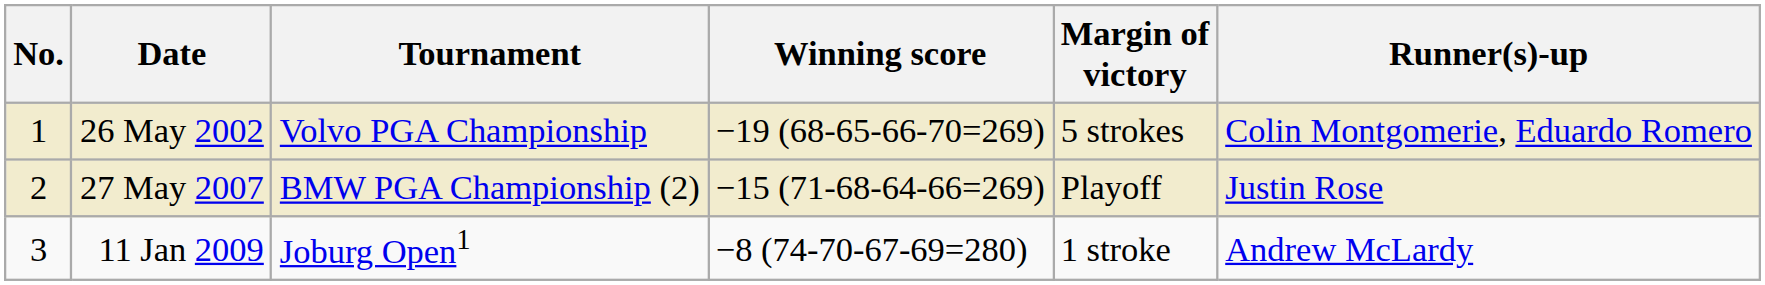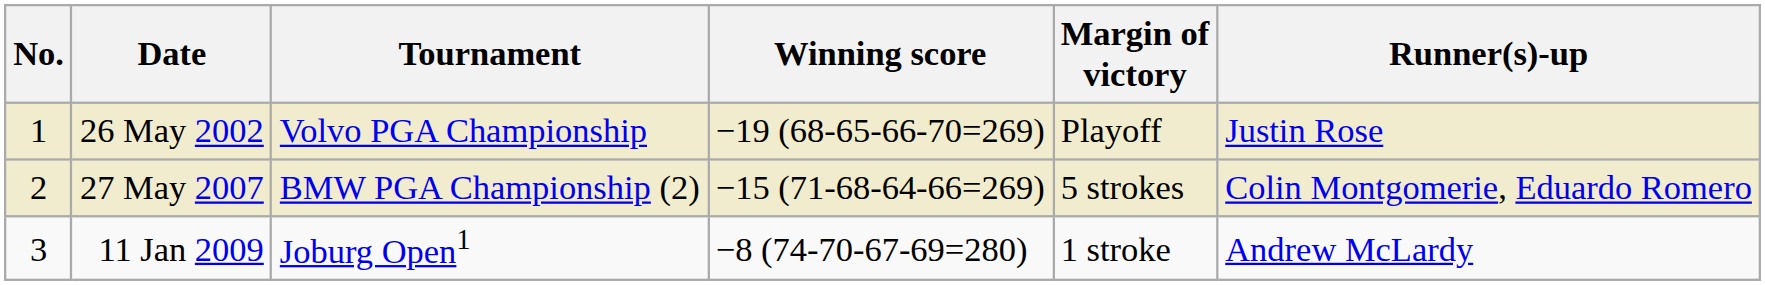26 May 2002 | Margin of victory: 5 strokes -> Playoff
26 May 2002 | Runner(s)-up: Colin Montgomerie, Eduardo Romero -> Justin Rose
27 May 2007 | Margin of victory: Playoff -> 5 strokes
27 May 2007 | Runner(s)-up: Justin Rose -> Colin Montgomerie, Eduardo Romero
